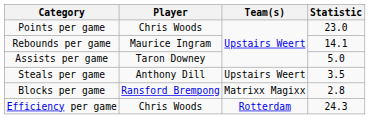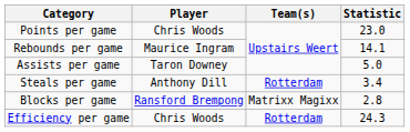Steals per game | Team(s): Upstairs Weert -> Rotterdam
Steals per game | Statistic: 3.5 -> 3.4
